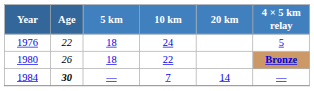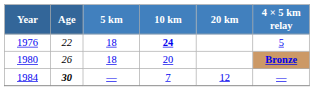1976 | 10 km: normal -> bold
1980 | 10 km: 22 -> 20
1984 | 20 km: 14 -> 12
